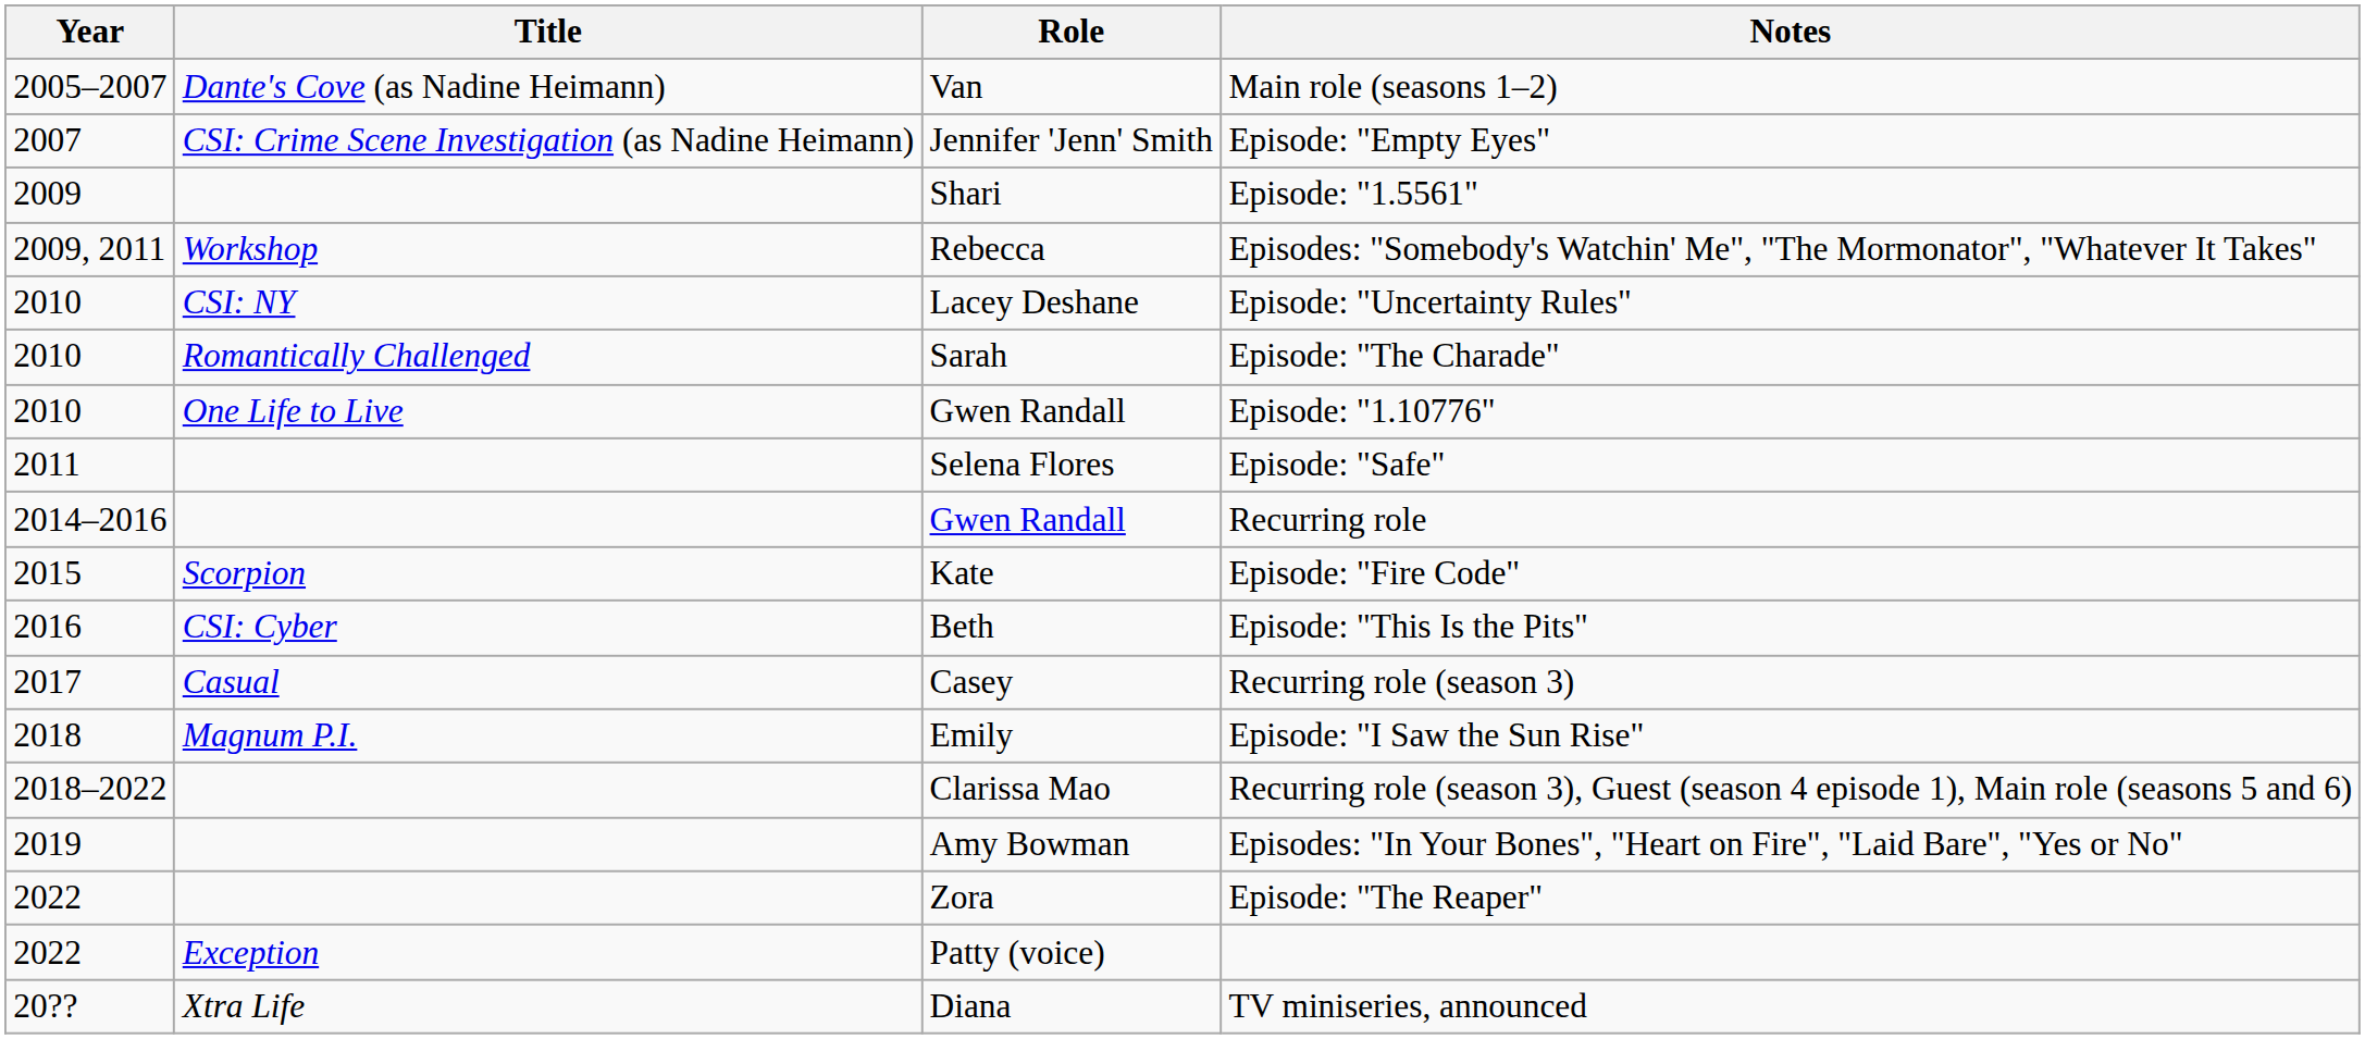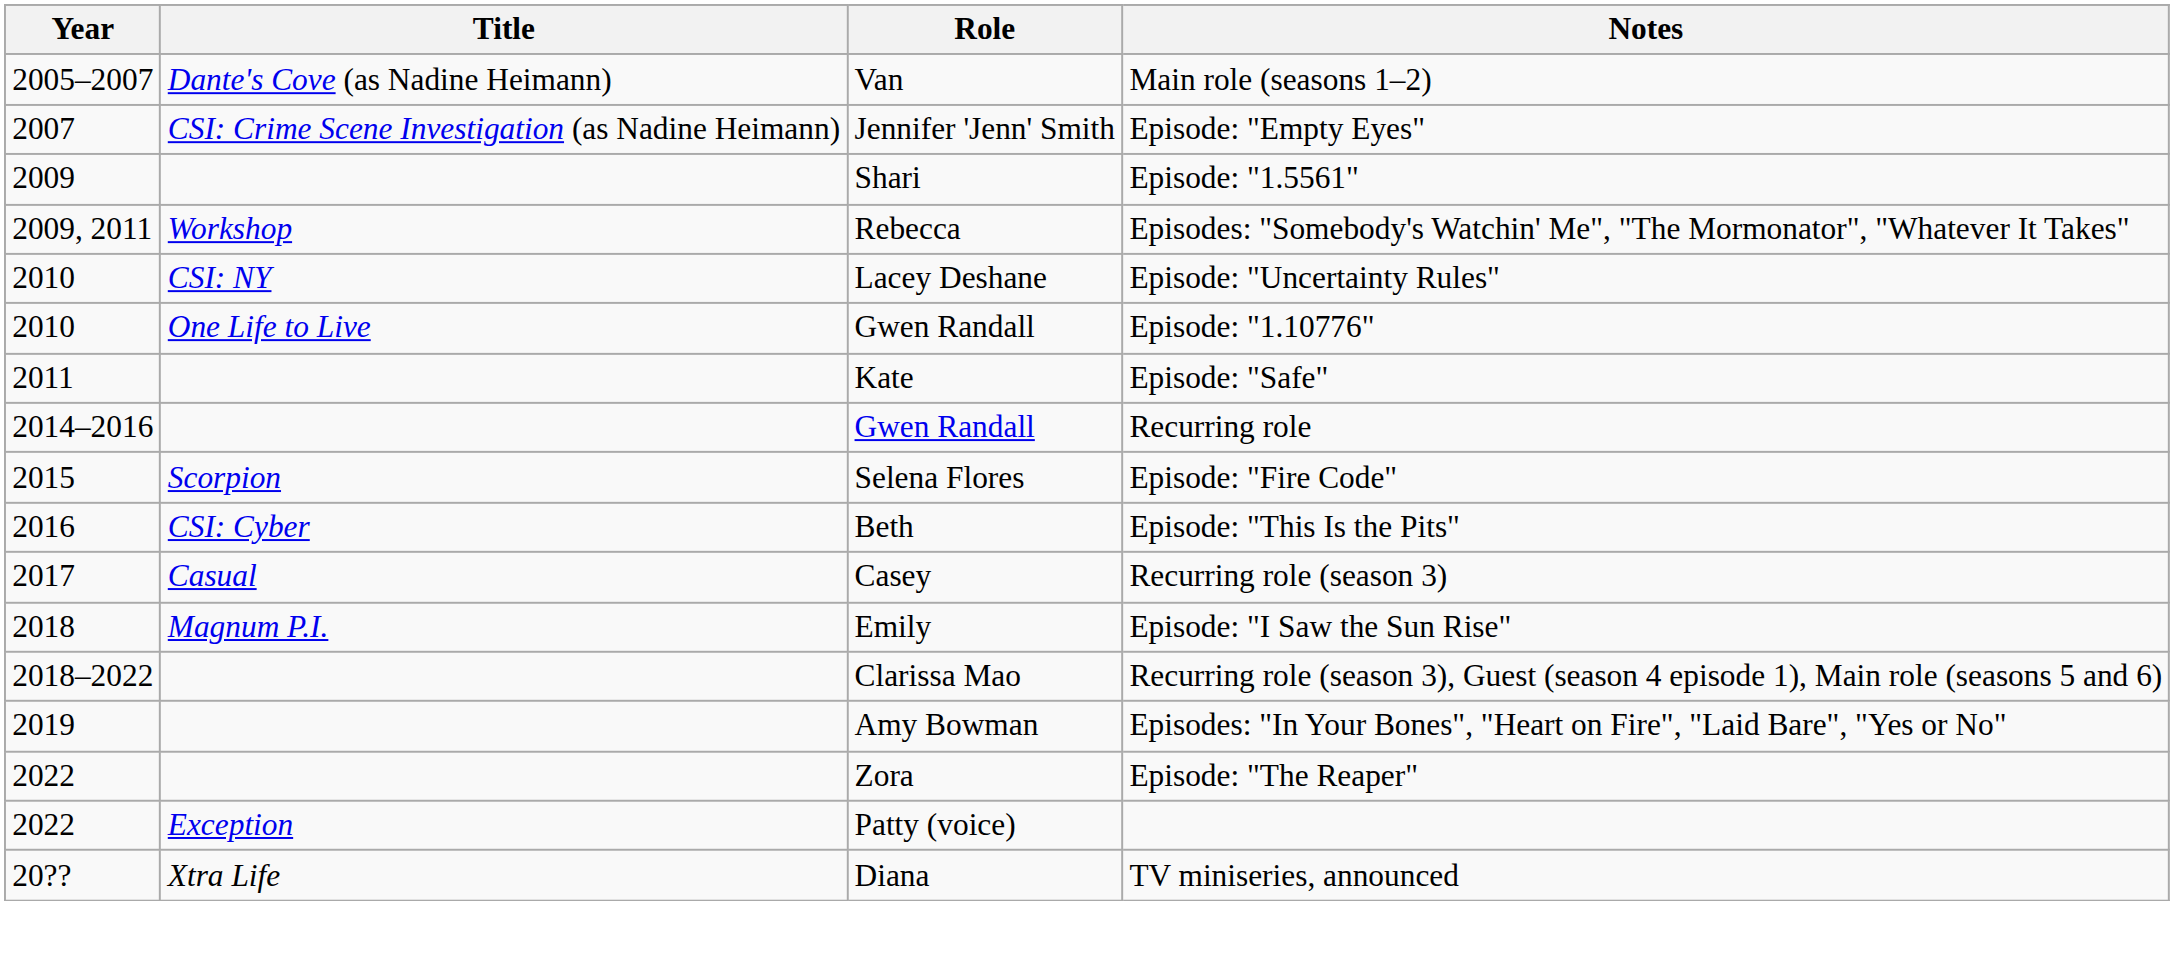- row: 2010 | Romantically Challenged | Sarah | Episode: "The Charade"
Episode: "Safe" | Role: Selena Flores -> Kate
Episode: "Fire Code" | Role: Kate -> Selena Flores
